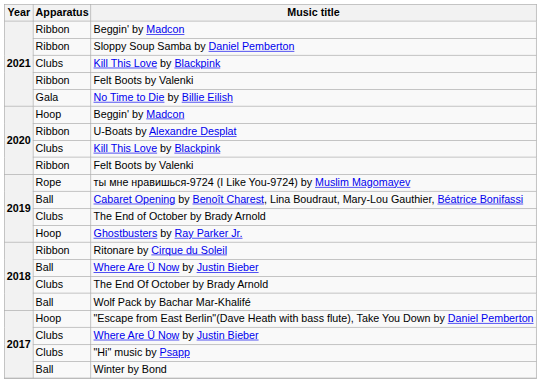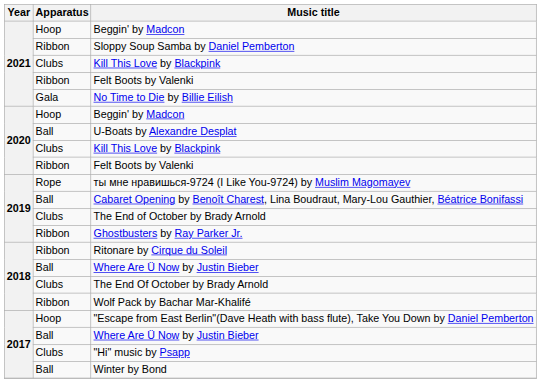2021 / Beggin' by Madcon | Apparatus: Ribbon -> Hoop
U-Boats by Alexandre Desplat | Apparatus: Ribbon -> Ball
Ghostbusters by Ray Parker Jr. | Apparatus: Hoop -> Ribbon
Wolf Pack by Bachar Mar-Khalifé | Apparatus: Ball -> Ribbon
2017 / Where Are Ü Now by Justin Bieber | Apparatus: Clubs -> Ball
